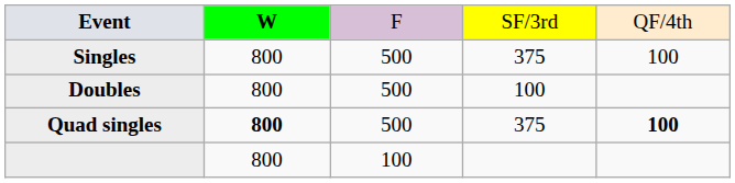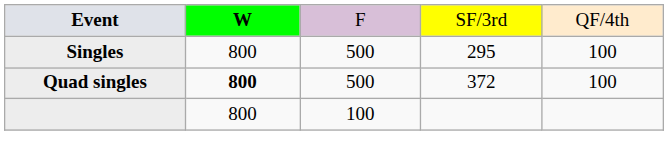Singles | column 4: 375 -> 295
- row: Doubles | 800 | 500 | 100
Quad singles | column 4: 375 -> 372
Quad singles | column 5: bold -> normal
